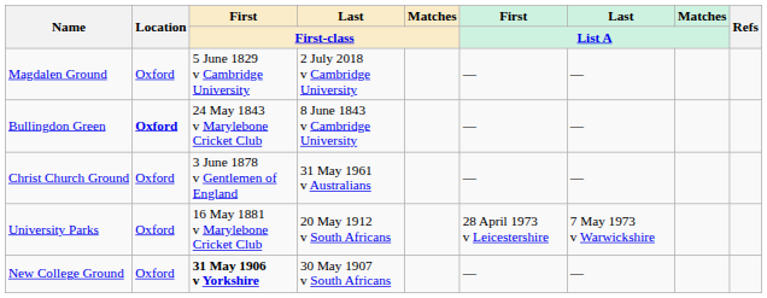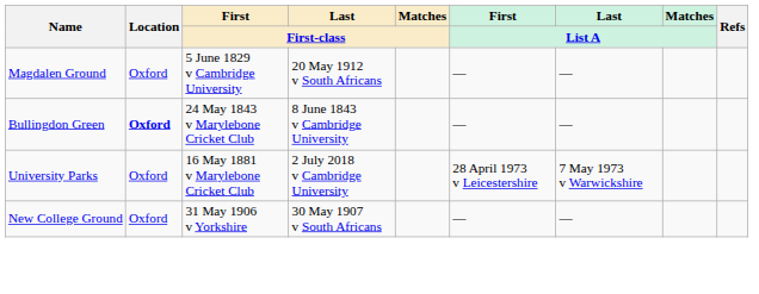Magdalen Ground | Last / First-class: 2 July 2018 v Cambridge University -> 20 May 1912 v South Africans
- row: Christ Church Ground | Oxford | 3 June 1878 v Gentlemen of England | 31 May 1961 v Australians | — | —
University Parks | Last / First-class: 20 May 1912 v South Africans -> 2 July 2018 v Cambridge University
New College Ground | First / First-class: bold -> normal
